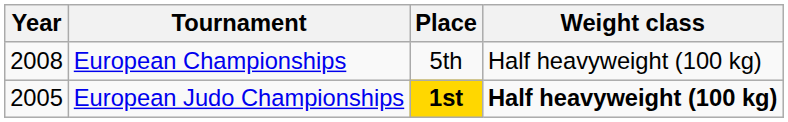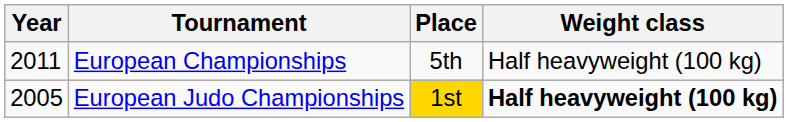European Championships | Year: 2008 -> 2011
European Judo Championships | Place: bold -> normal
